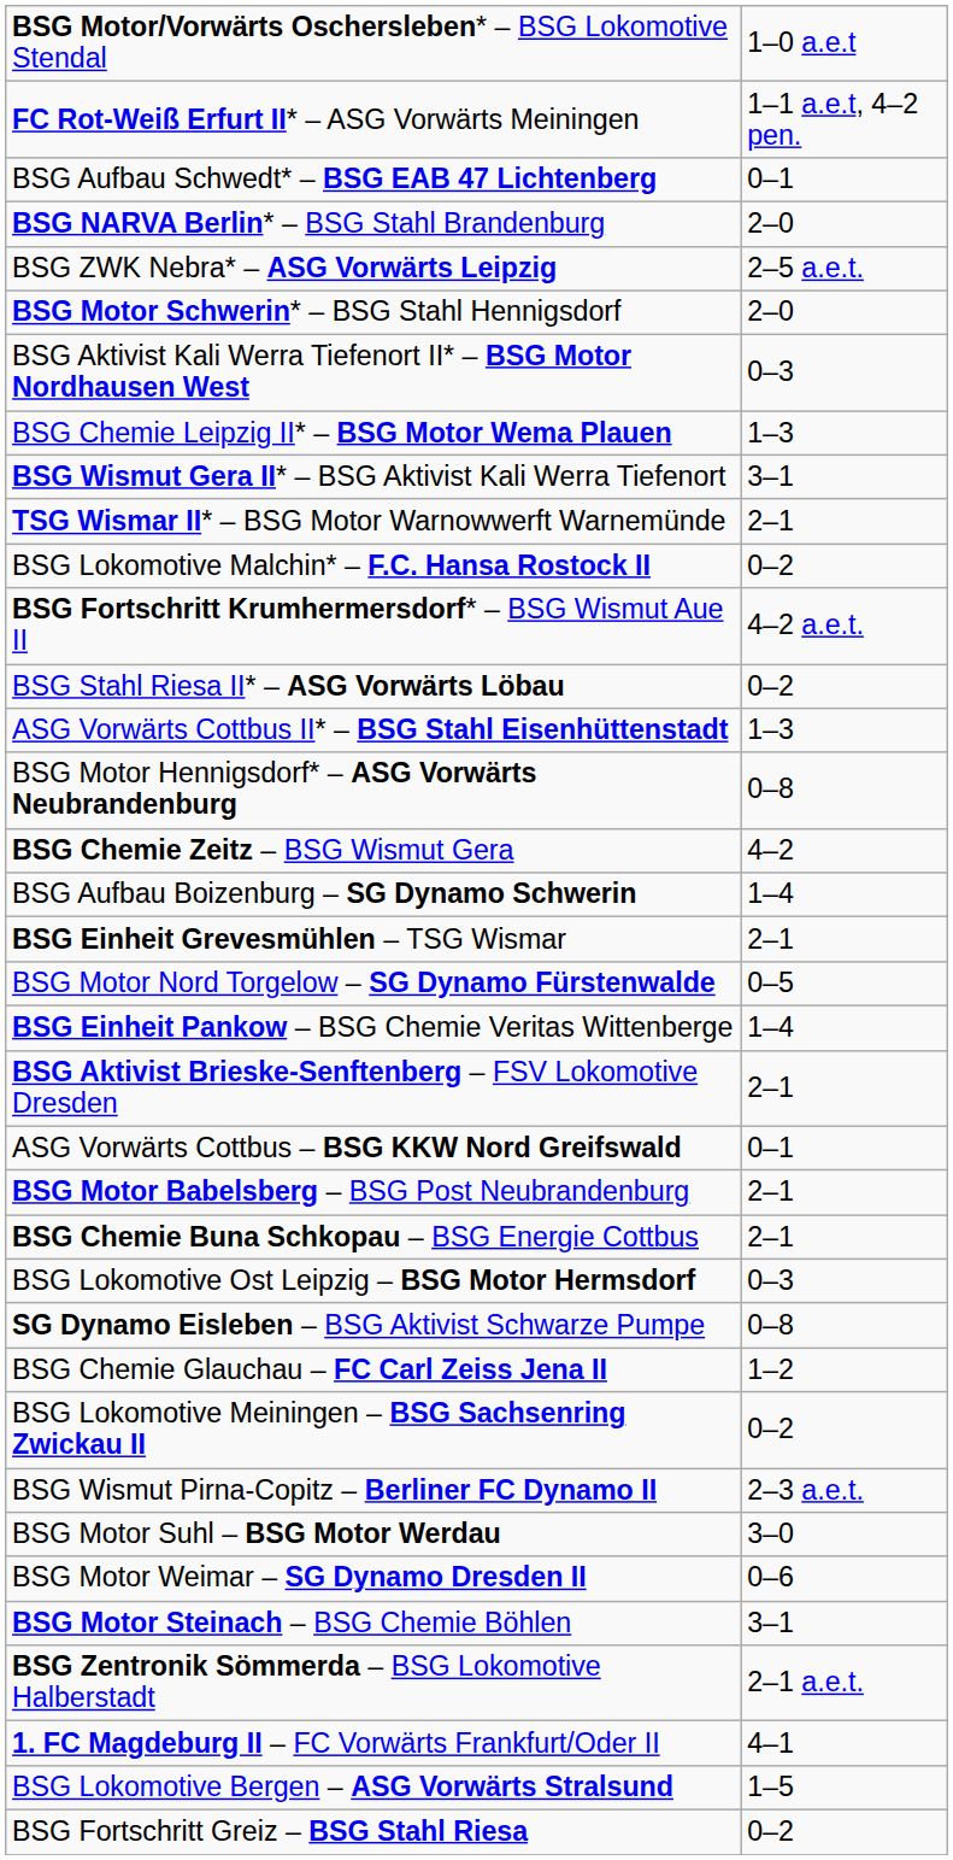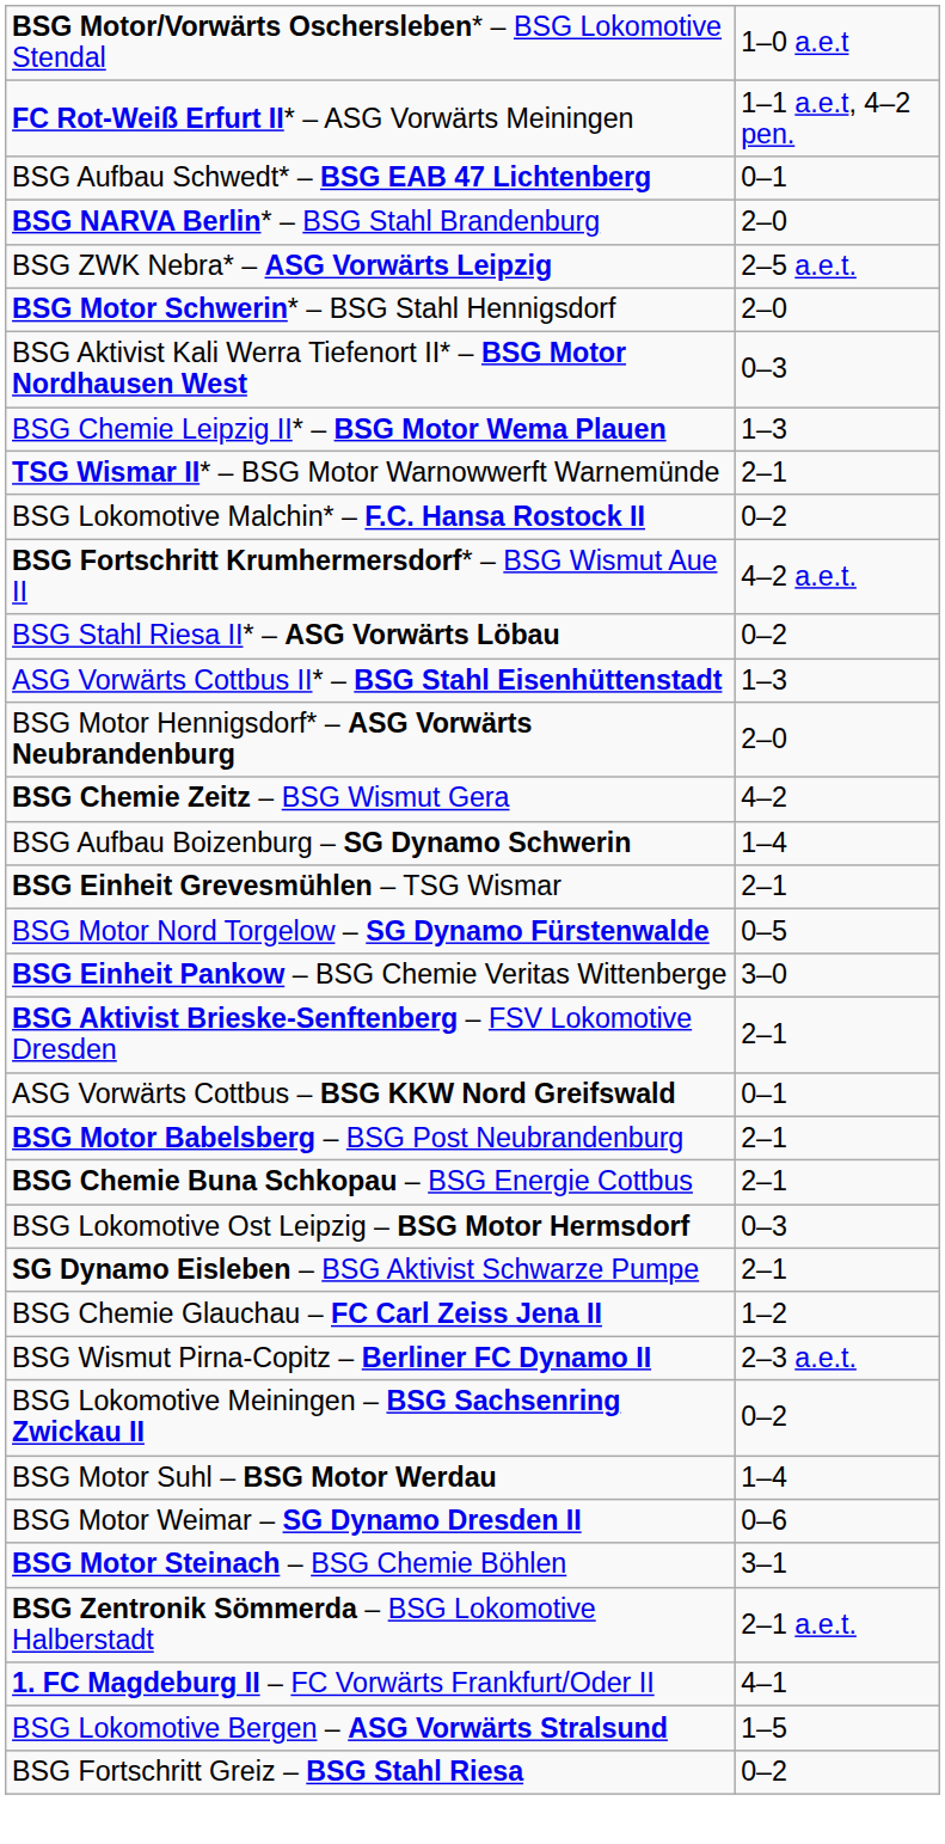- row: BSG Wismut Gera II* – BSG Aktivist Kali Werra Tiefenort | 3–1
BSG Motor Hennigsdorf* – ASG Vorwärts Neubrandenburg | column 2: 0–8 -> 2–0
BSG Einheit Pankow – BSG Chemie Veritas Wittenberge | column 2: 1–4 -> 3–0
SG Dynamo Eisleben – BSG Aktivist Schwarze Pumpe | column 2: 0–8 -> 2–1
rows swapped: BSG Wismut Pirna-Copitz – Berliner FC Dynamo II <-> BSG Lokomotive Meiningen – BSG Sachsenring Zwickau II
BSG Motor Suhl – BSG Motor Werdau | column 2: 3–0 -> 1–4
